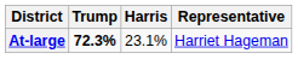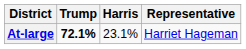At-large | Trump: 72.3% -> 72.1%
